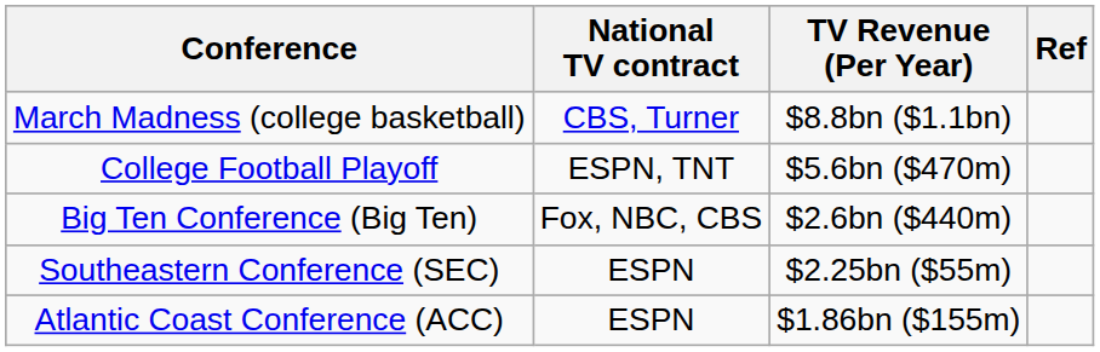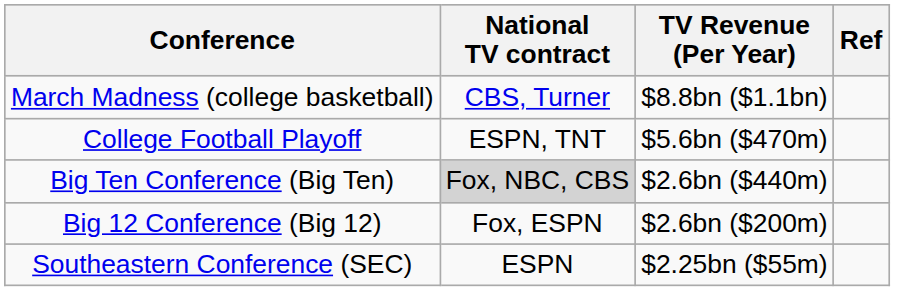Big Ten Conference (Big Ten) | National TV contract: no background -> lightgrey background
+ row: Big 12 Conference (Big 12) | Fox, ESPN | $2.6bn ($200m)
- row: Atlantic Coast Conference (ACC) | ESPN | $1.86bn ($155m)
